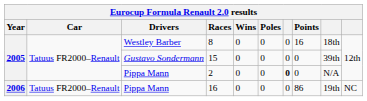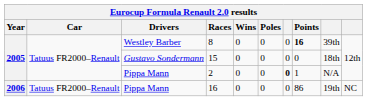8 | Points: normal -> bold
8 | column 9: 18th -> 39th
15 | column 9: 39th -> 18th
2 | Points: 0 -> 1
